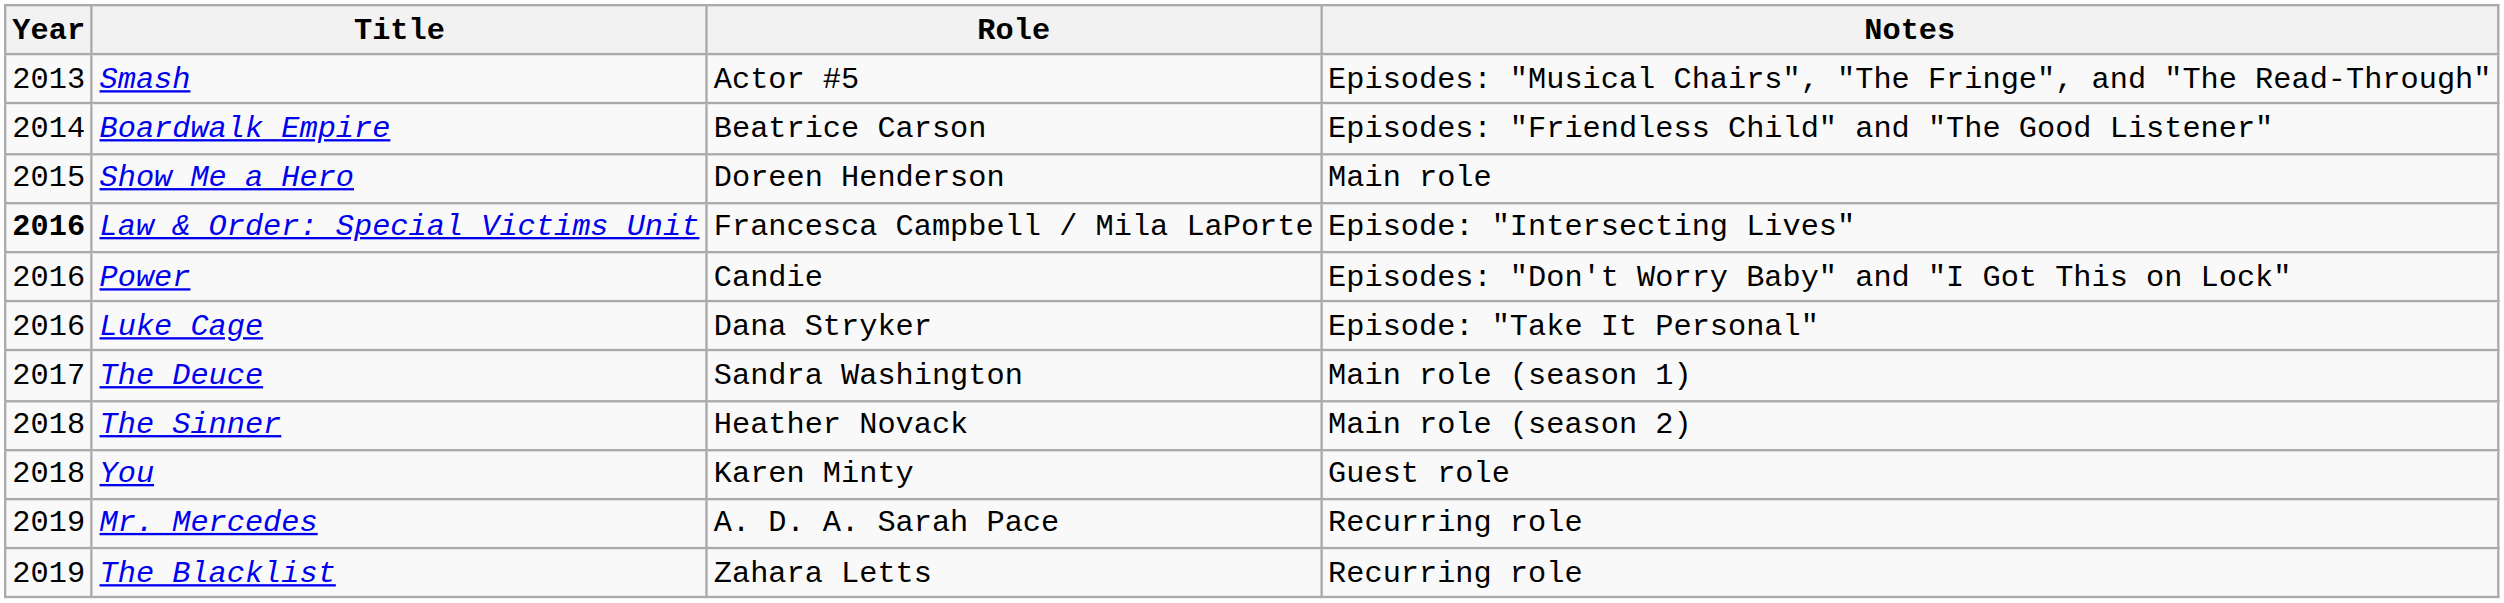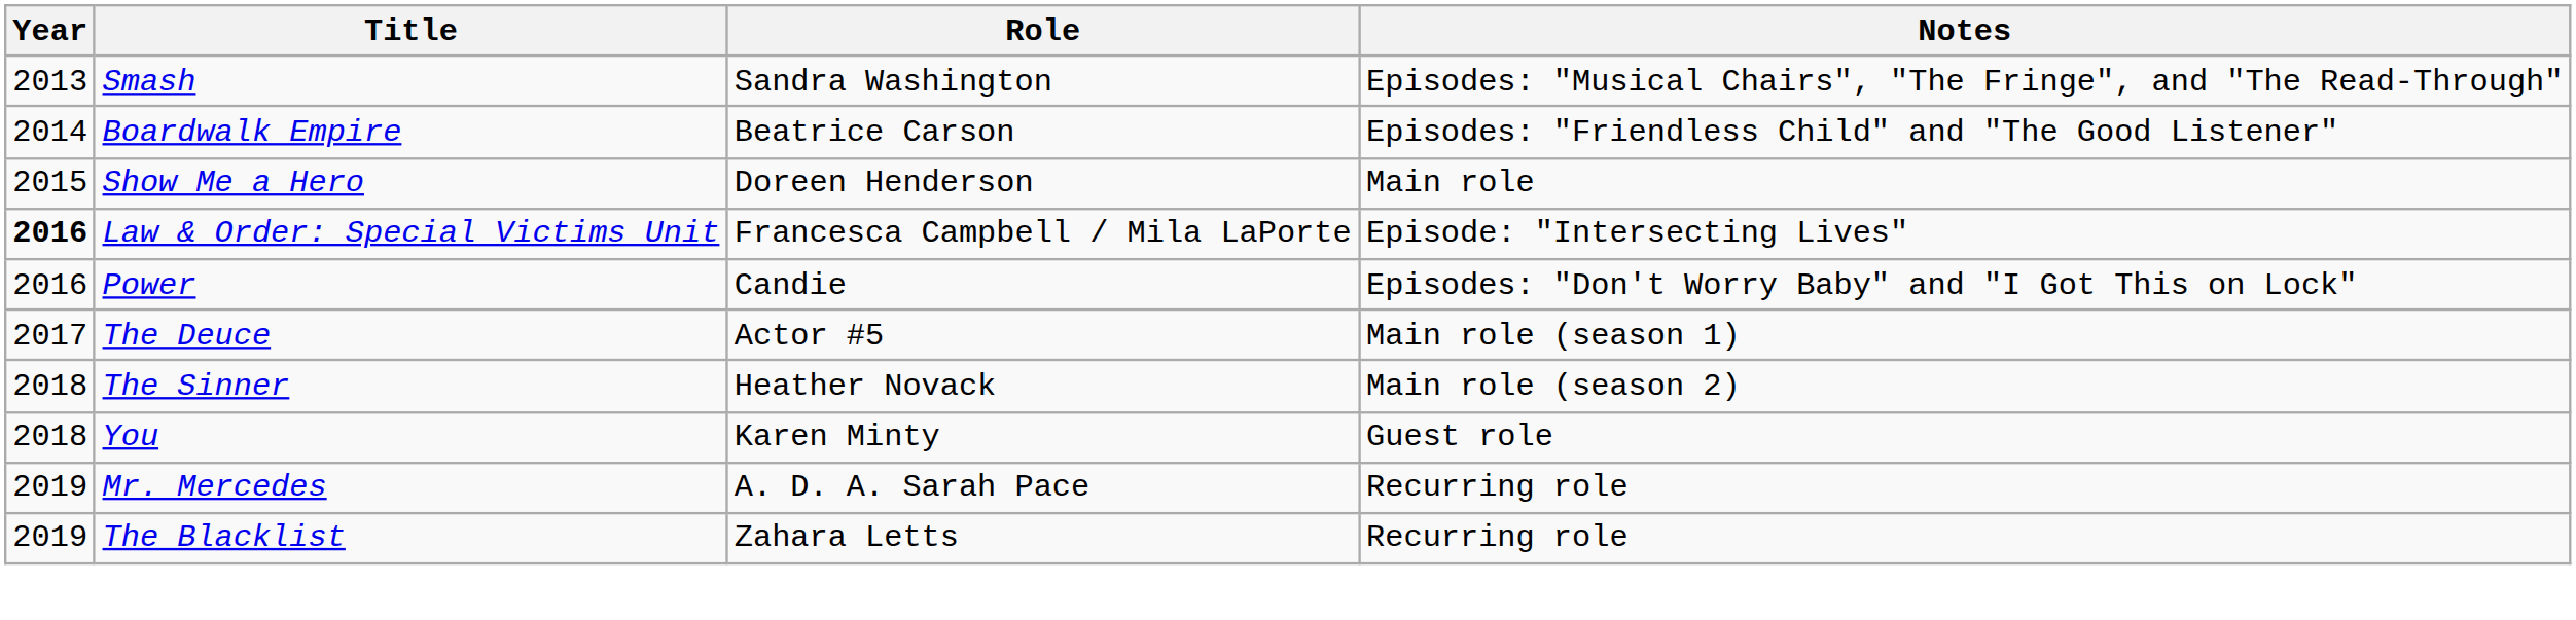Smash | Role: Actor #5 -> Sandra Washington
- row: 2016 | Luke Cage | Dana Stryker | Episode: "Take It Personal"
The Deuce | Role: Sandra Washington -> Actor #5
